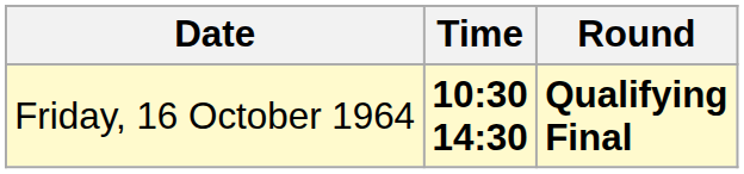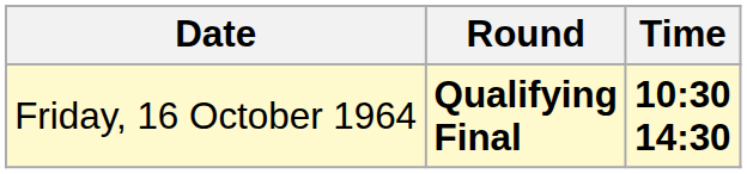columns swapped: Time <-> Round
